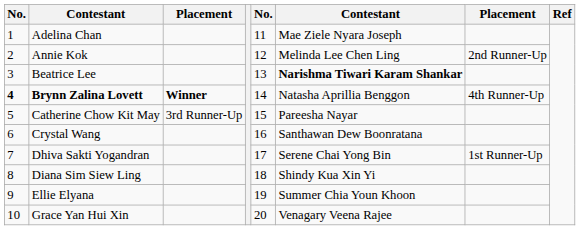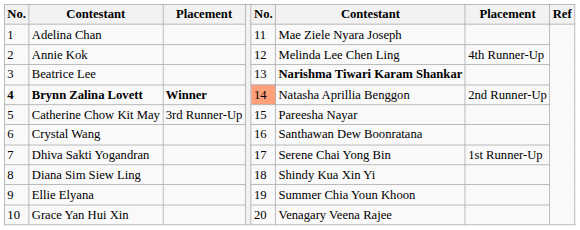Annie Kok | column 7: 2nd Runner-Up -> 4th Runner-Up
Brynn Zalina Lovett | column 5: no background -> lightsalmon background
Brynn Zalina Lovett | column 7: 4th Runner-Up -> 2nd Runner-Up
